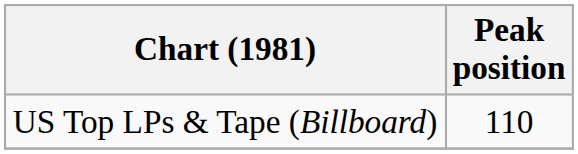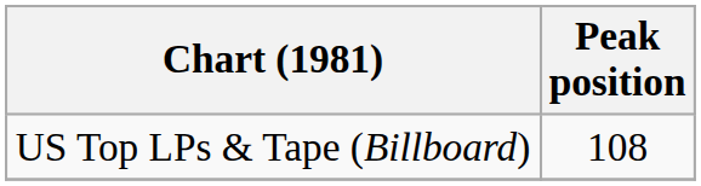US Top LPs & Tape (Billboard) | Peak position: 110 -> 108
